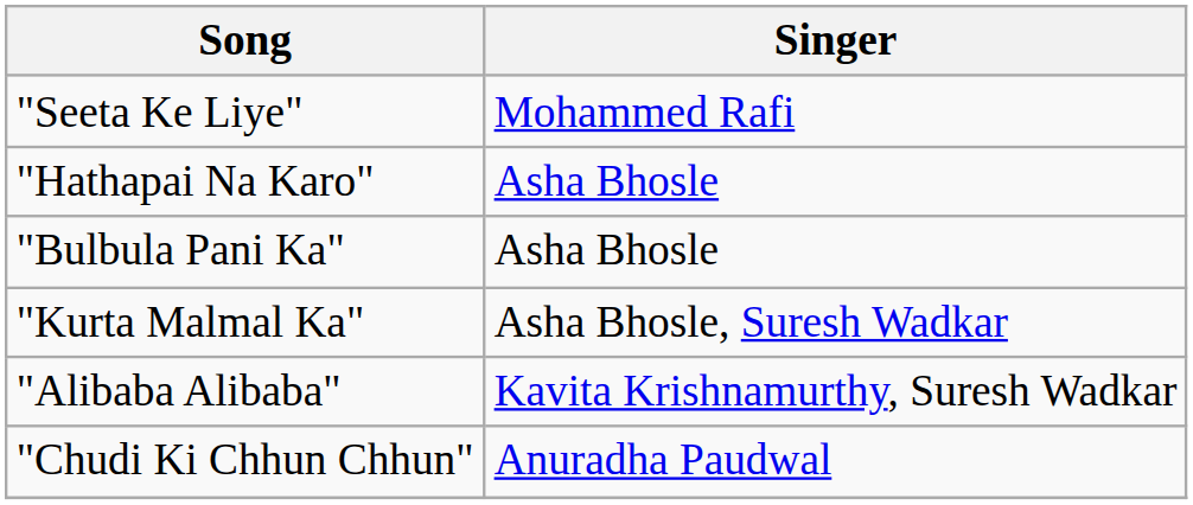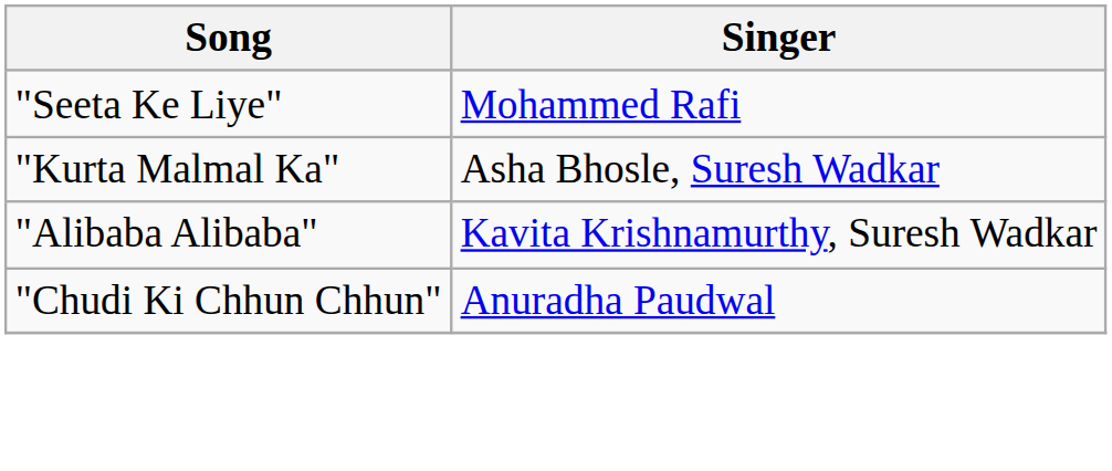- row: "Hathapai Na Karo" | Asha Bhosle
- row: "Bulbula Pani Ka" | Asha Bhosle
